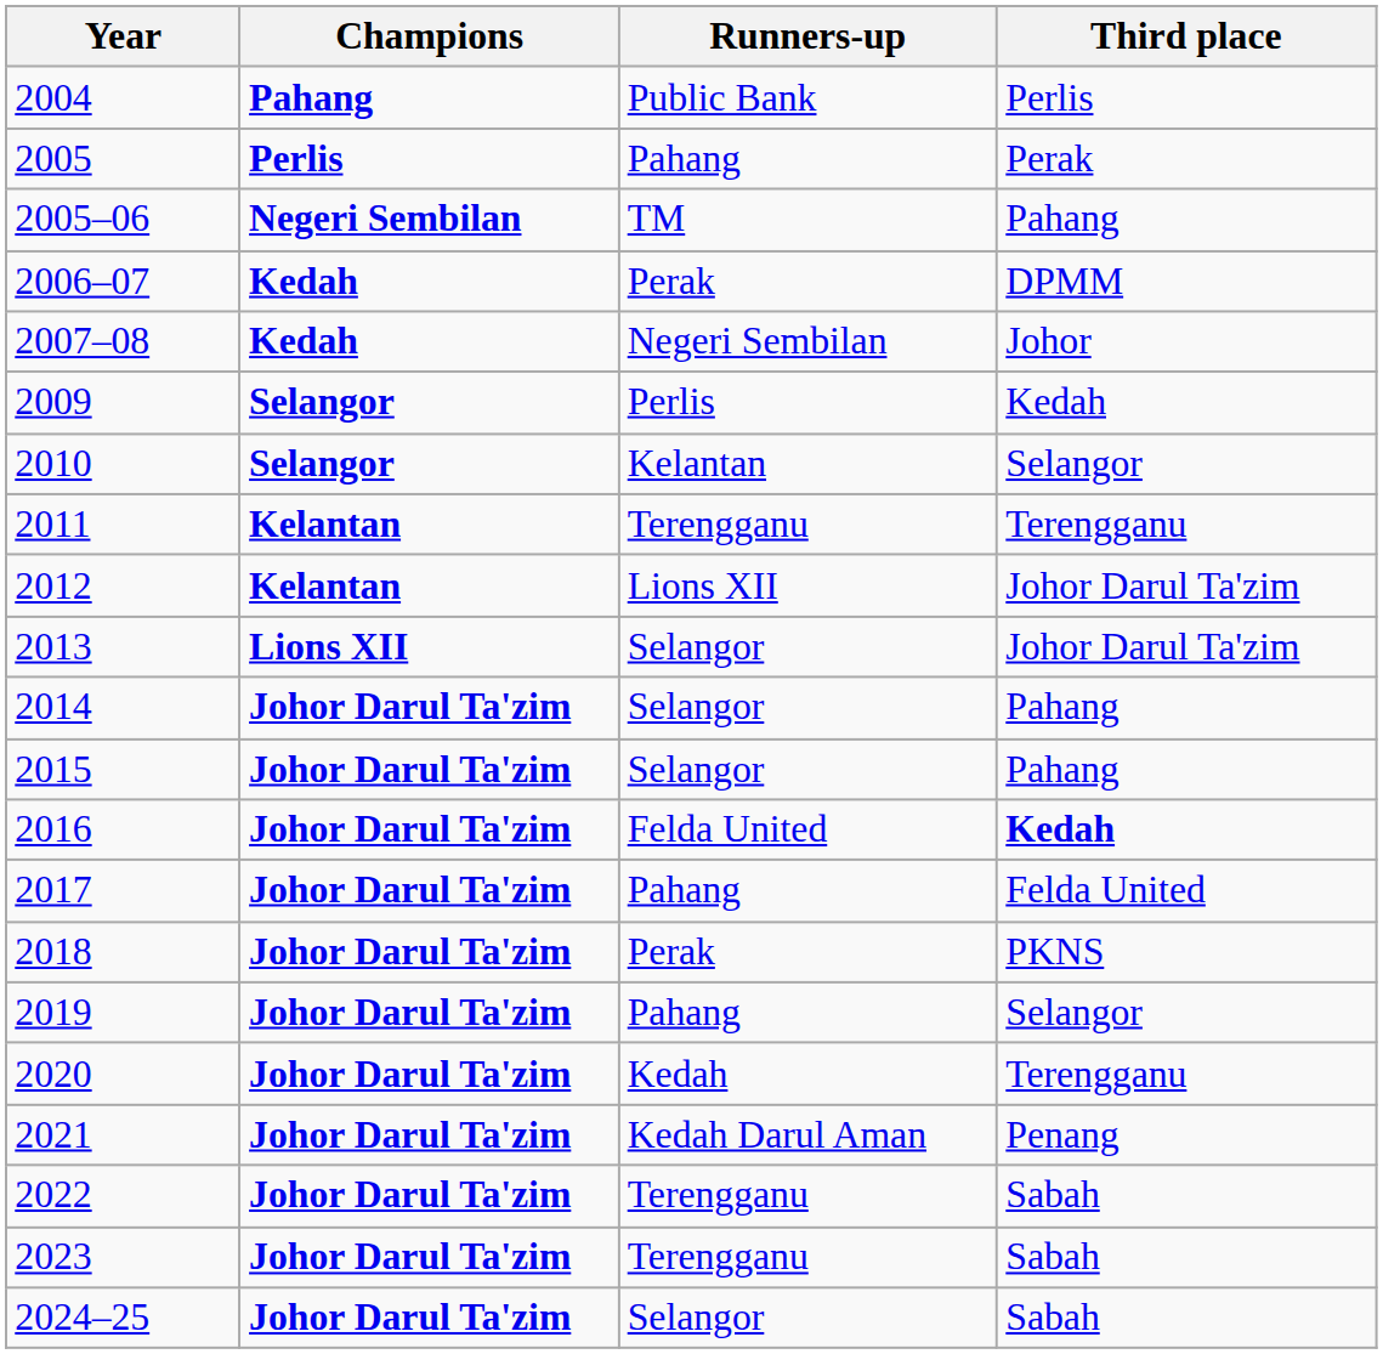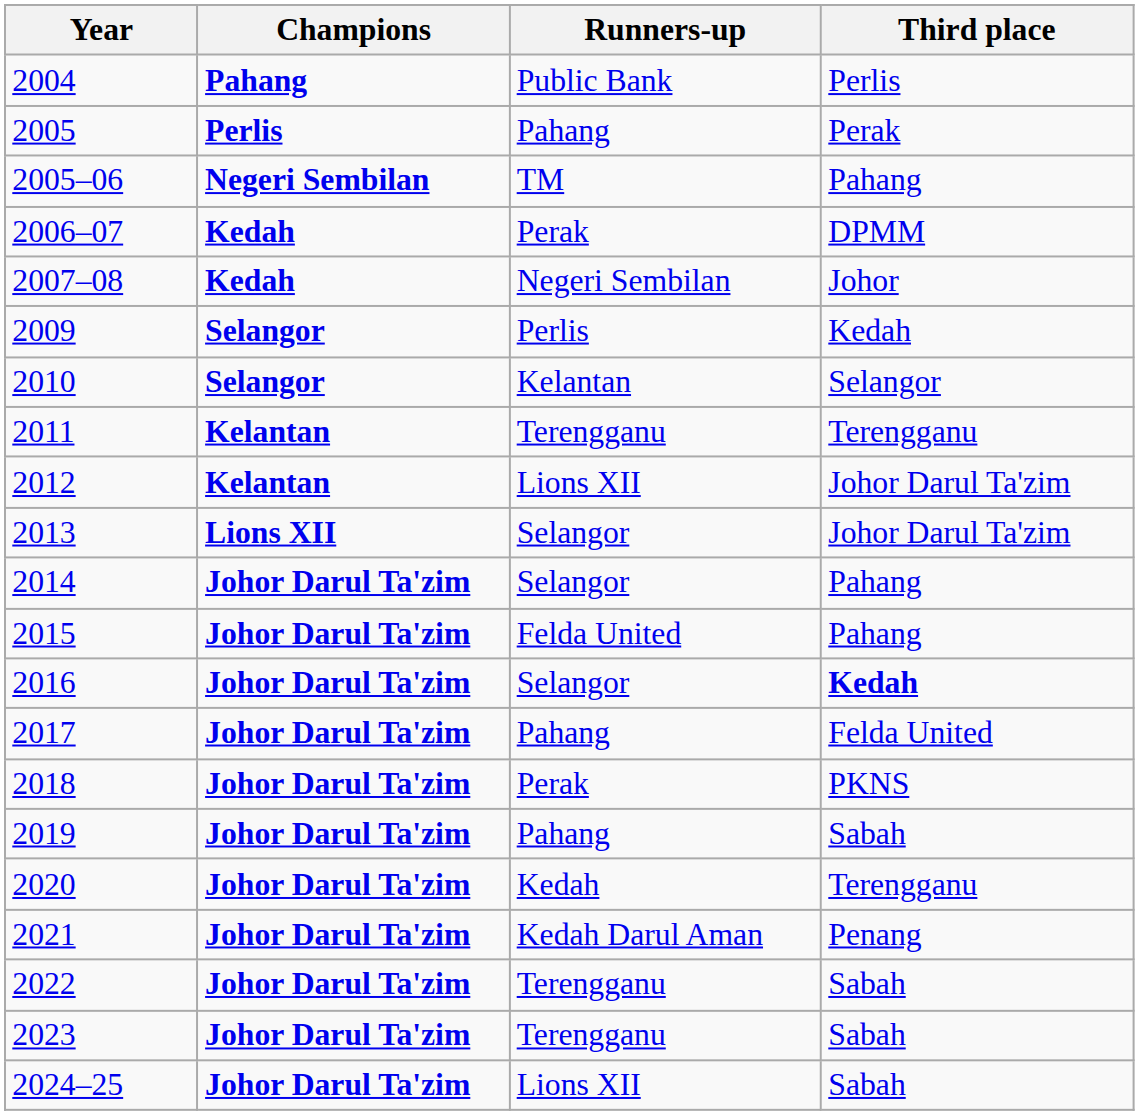2015 | Runners-up: Selangor -> Felda United
2016 | Runners-up: Felda United -> Selangor
2019 | Third place: Selangor -> Sabah
2024–25 | Runners-up: Selangor -> Lions XII
